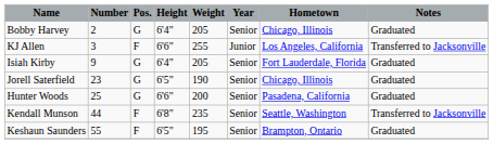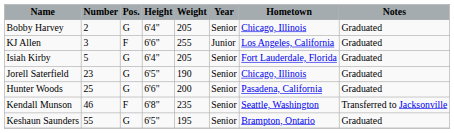KJ Allen | Notes: Transferred to Jacksonville -> Graduated
Isiah Kirby | Number: 9 -> 5
Kendall Munson | Number: 44 -> 46
Keshaun Saunders | Pos.: F -> G
